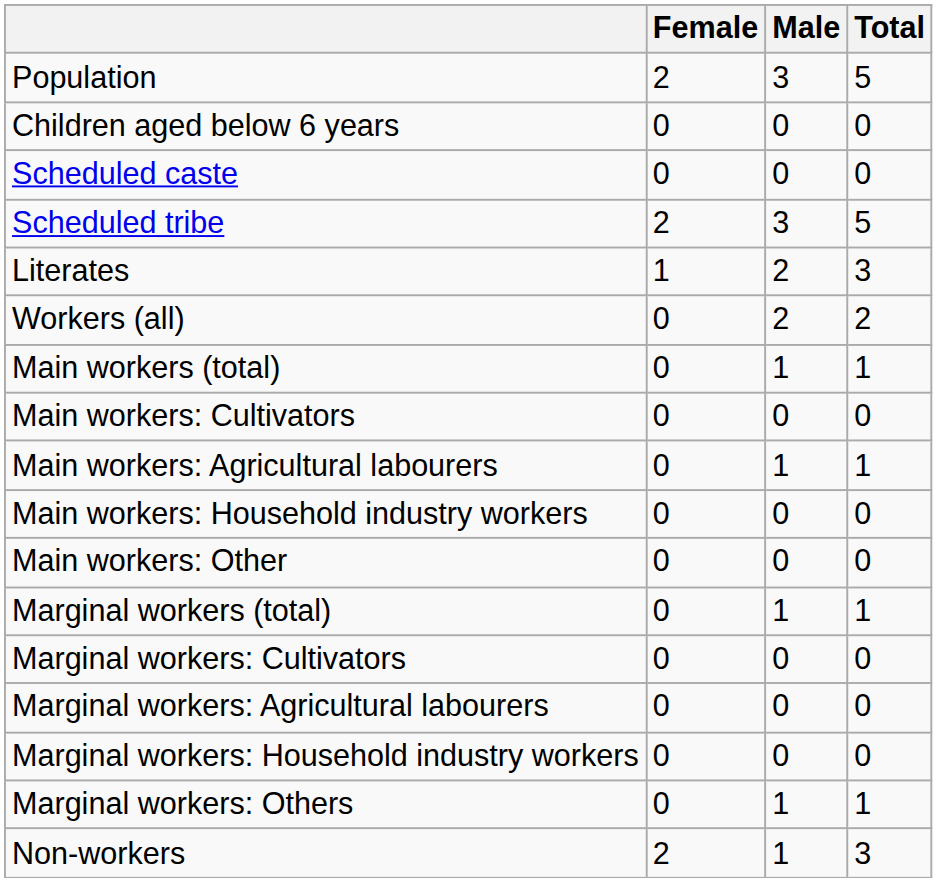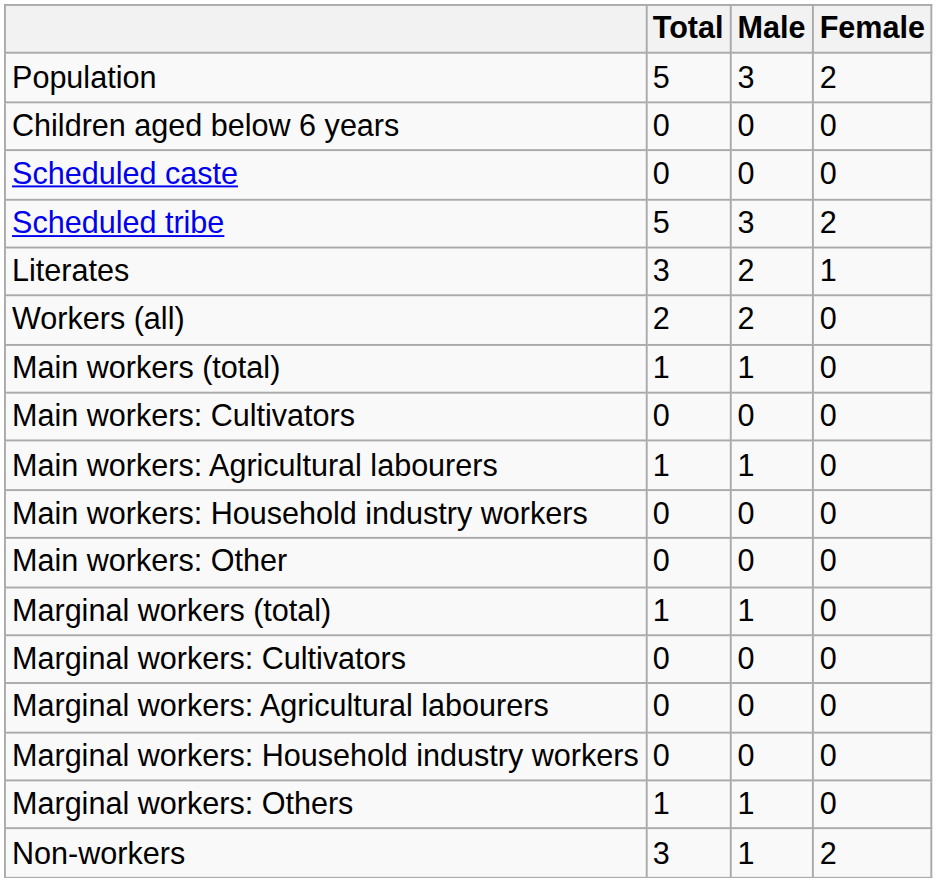columns swapped: Total <-> Female
